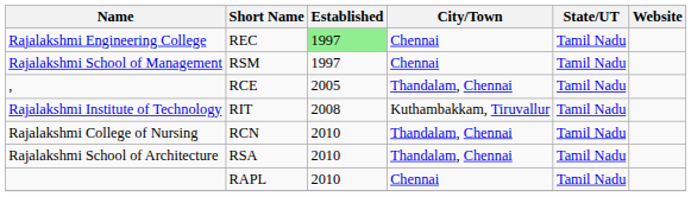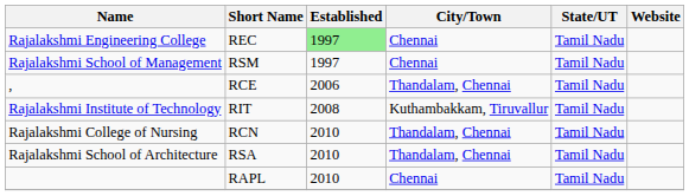, | Established: 2005 -> 2006
